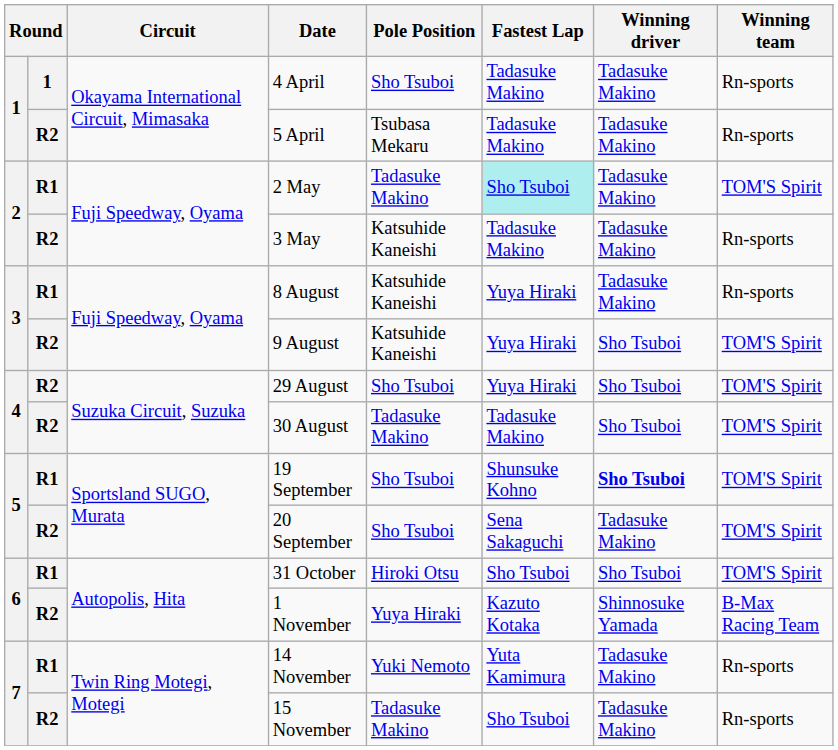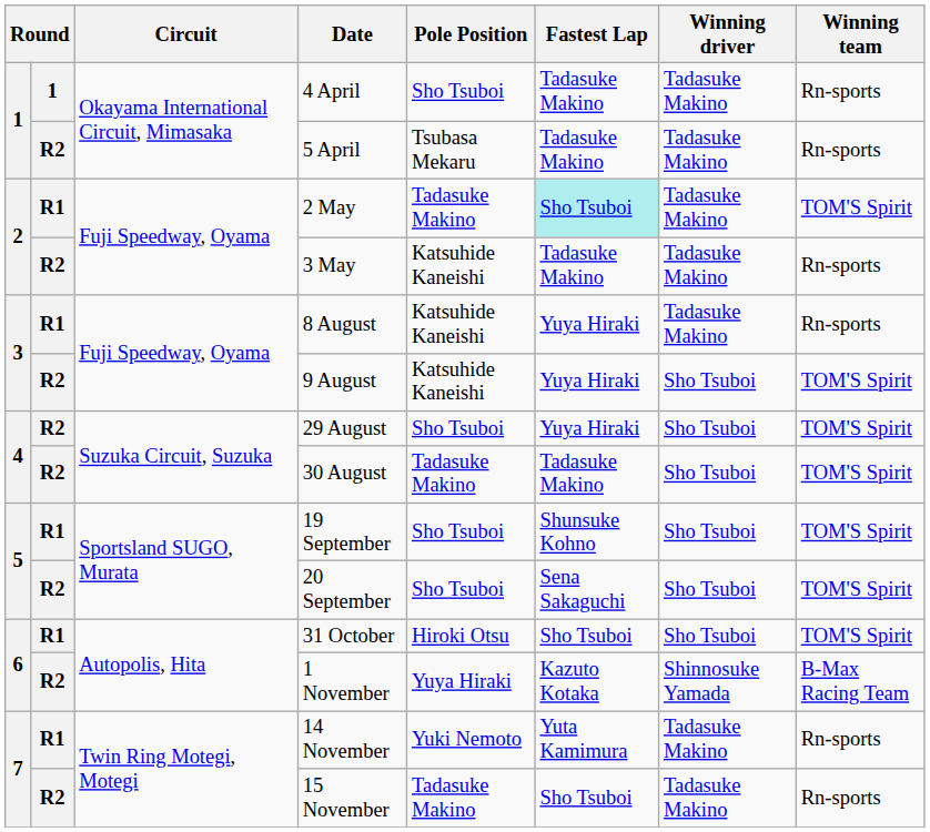19 September | Winning driver: bold -> normal
20 September | Winning driver: Tadasuke Makino -> Sho Tsuboi
